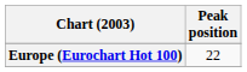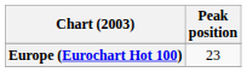Europe (Eurochart Hot 100) | Peak position: 22 -> 23
